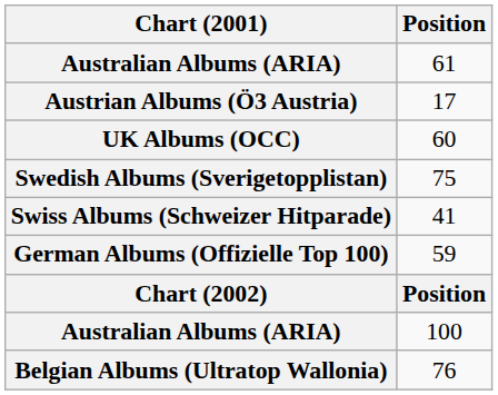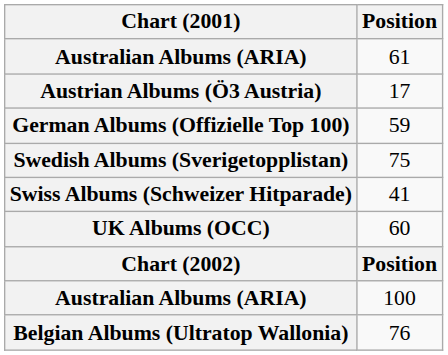rows swapped: 59 <-> 60
